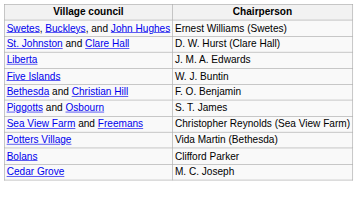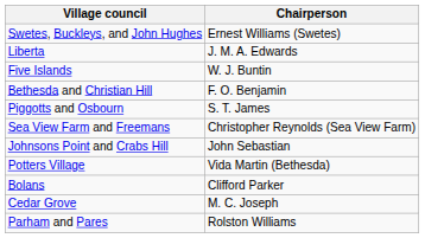- row: St. Johnston and Clare Hall | D. W. Hurst (Clare Hall)
+ row: Johnsons Point and Crabs Hill | John Sebastian
+ row: Parham and Pares | Rolston Williams
